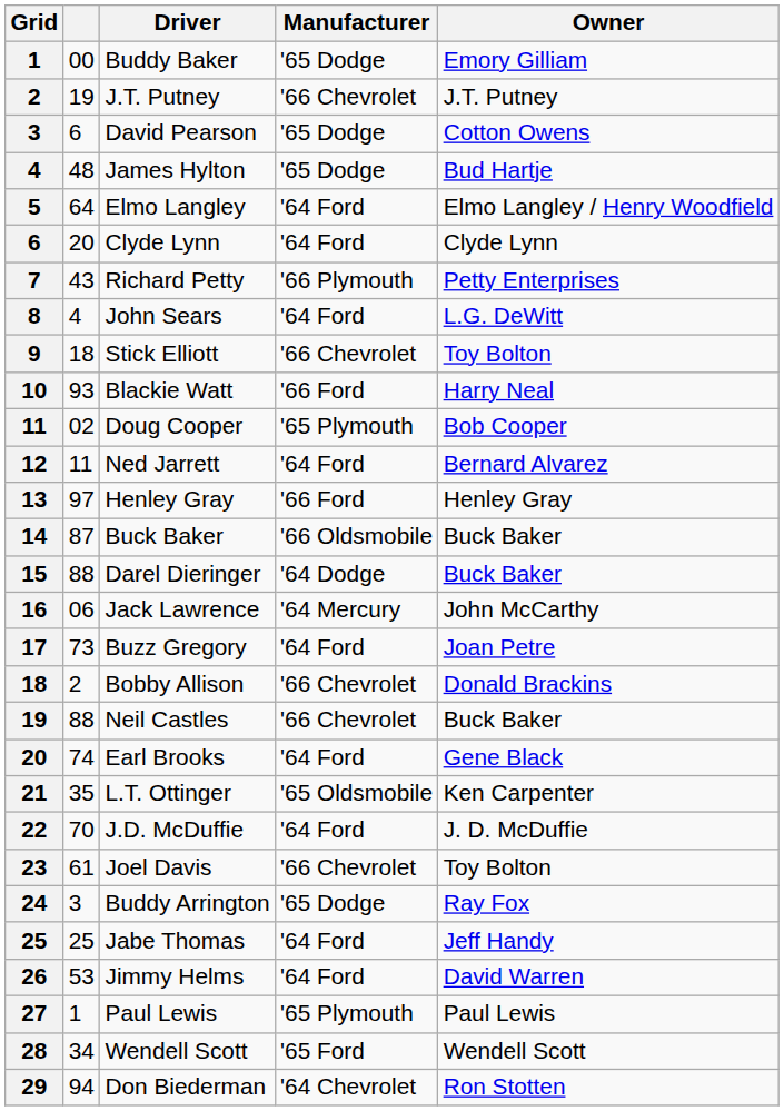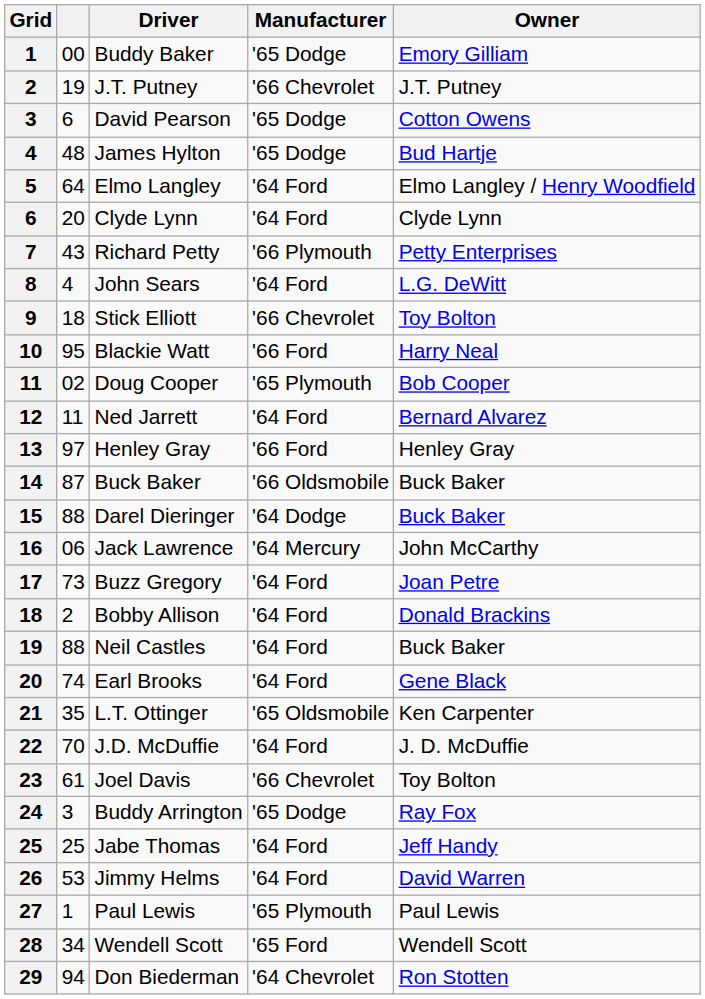Blackie Watt | column 2: 93 -> 95
Bobby Allison | Manufacturer: '66 Chevrolet -> '64 Ford
Neil Castles | Manufacturer: '66 Chevrolet -> '64 Ford
